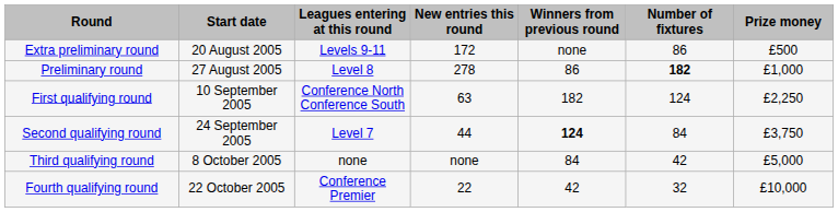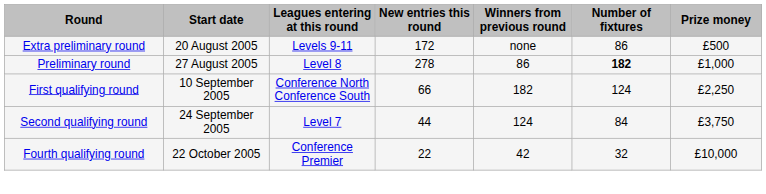First qualifying round | New entries this round: 63 -> 66
Second qualifying round | Winners from previous round: bold -> normal
- row: Third qualifying round | 8 October 2005 | none | none | 84 | 42 | £5,000
